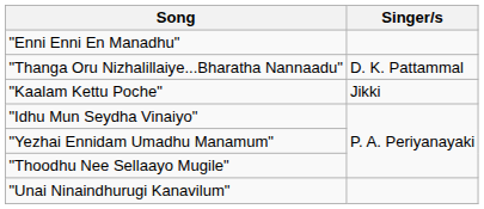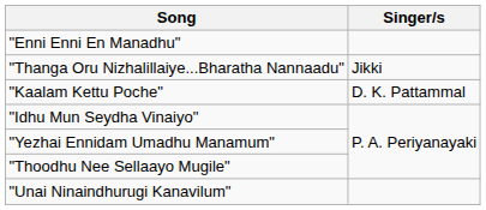"Thanga Oru Nizhalillaiye...Bharatha Nannaadu" | Singer/s: D. K. Pattammal -> Jikki
"Kaalam Kettu Poche" | Singer/s: Jikki -> D. K. Pattammal
